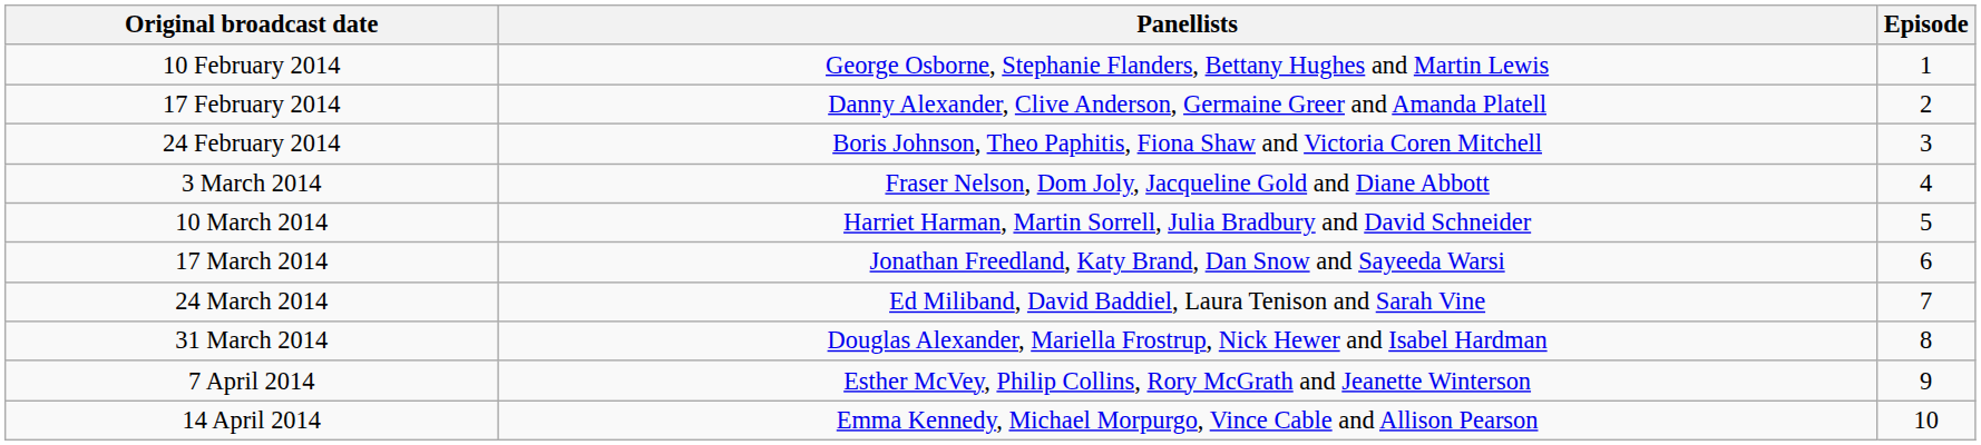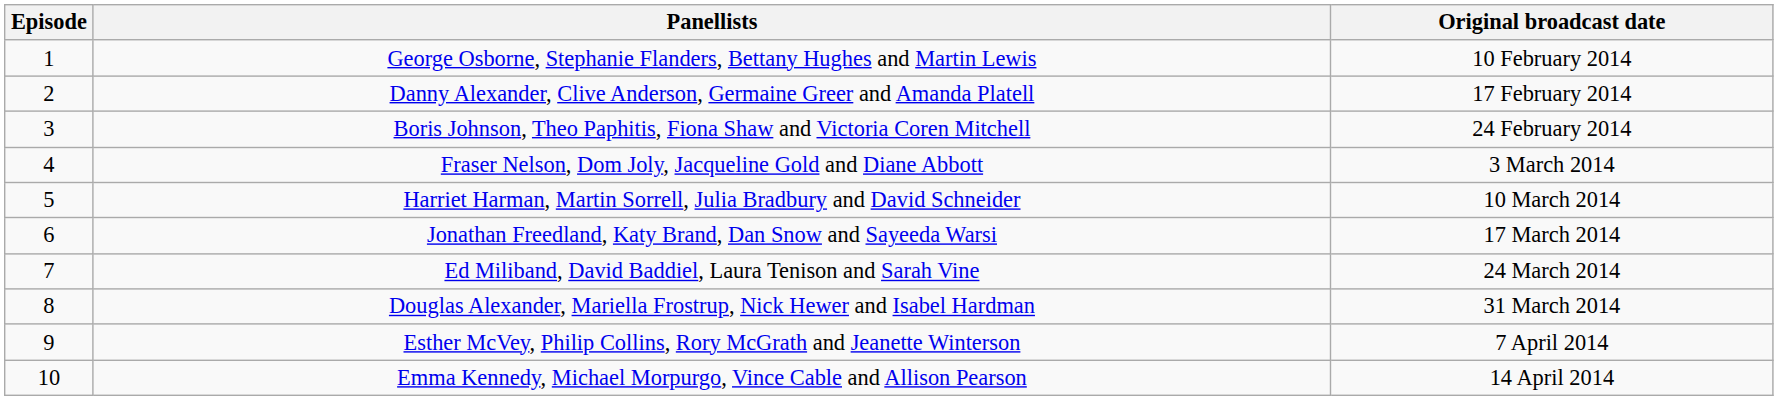columns swapped: Episode <-> Original broadcast date
